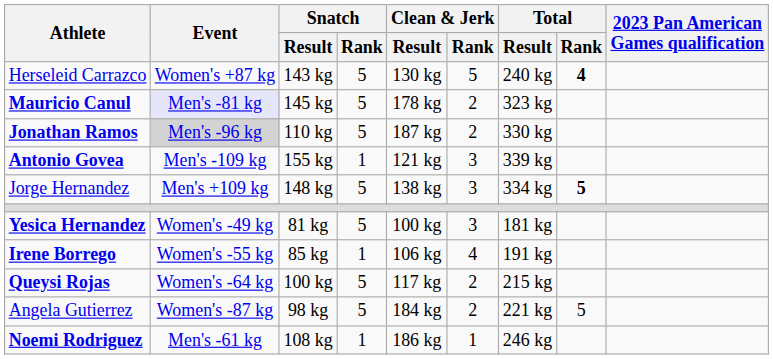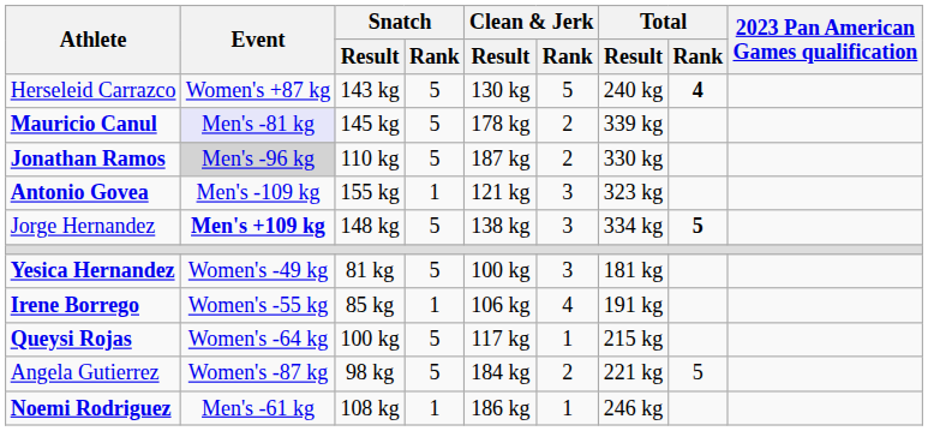Mauricio Canul | Total / Result: 323 kg -> 339 kg
Antonio Govea | Total / Result: 339 kg -> 323 kg
Jorge Hernandez | Event: normal -> bold
Queysi Rojas | Clean & Jerk / Rank: 2 -> 1
